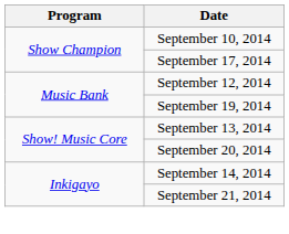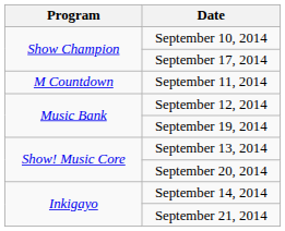+ row: M Countdown | September 11, 2014
